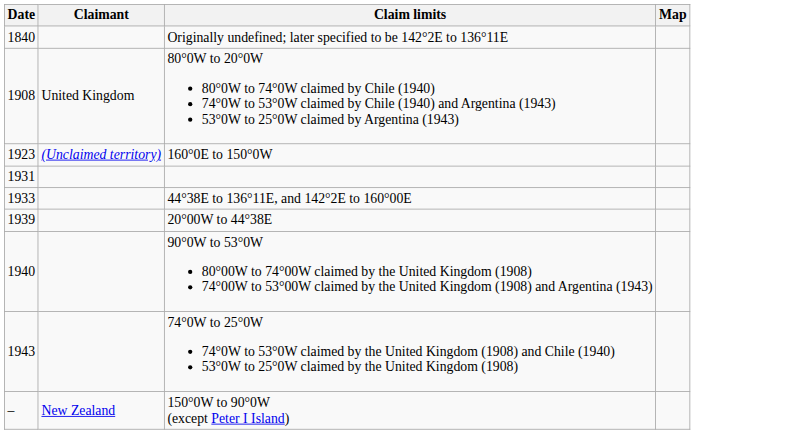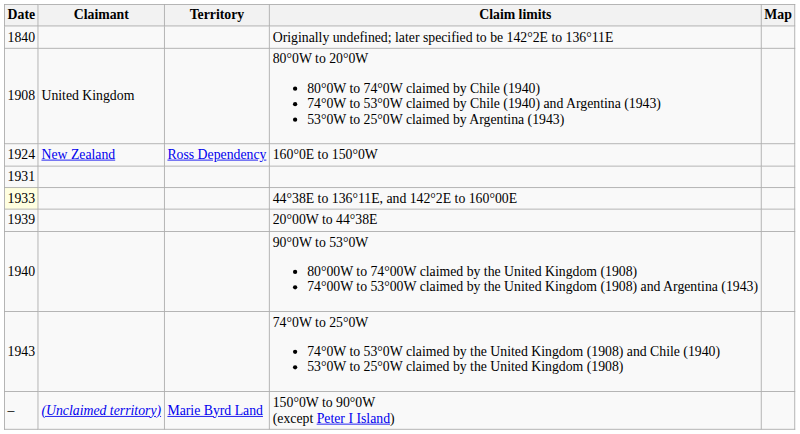+ column: Territory | Ross Dependency | Marie Byrd Land
160°0E to 150°0W | Date: 1923 -> 1924
160°0E to 150°0W | Claimant: (Unclaimed territory) -> New Zealand
44°38E to 136°11E, and 142°2E to 160°00E | Date: no background -> lightyellow background
150°0W to 90°0W (except Peter I Island) | Claimant: New Zealand -> (Unclaimed territory)
